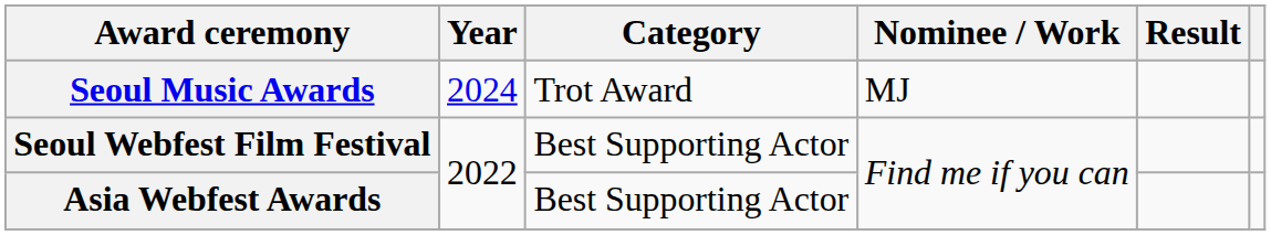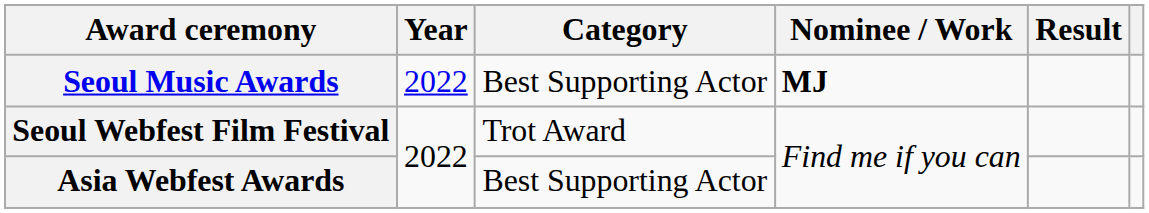Seoul Music Awards | Year: 2024 -> 2022
Seoul Music Awards | Category: Trot Award -> Best Supporting Actor
Seoul Music Awards | Nominee / Work: normal -> bold
Seoul Webfest Film Festival | Category: Best Supporting Actor -> Trot Award
